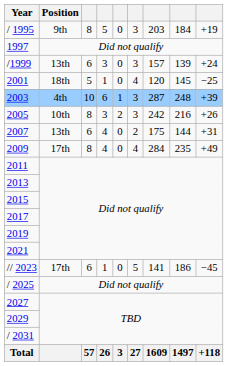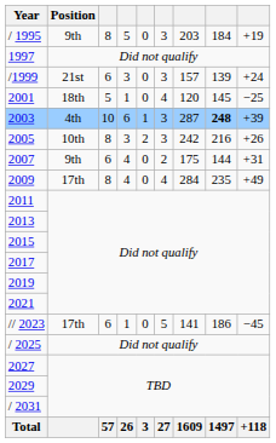/1999 | Position: 13th -> 21st
2003 | column 8: normal -> bold
2007 | Position: 13th -> 9th
